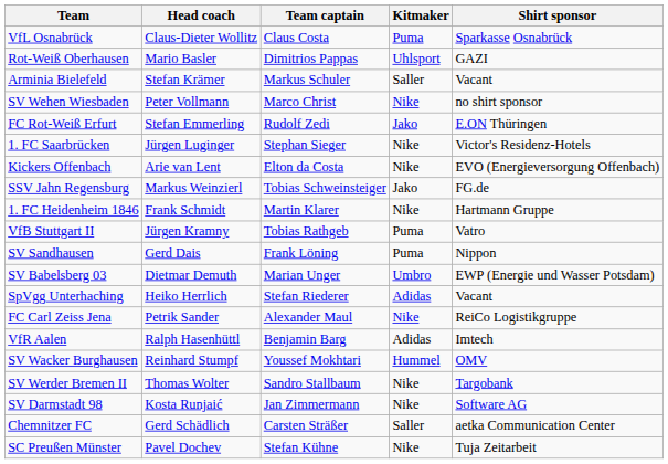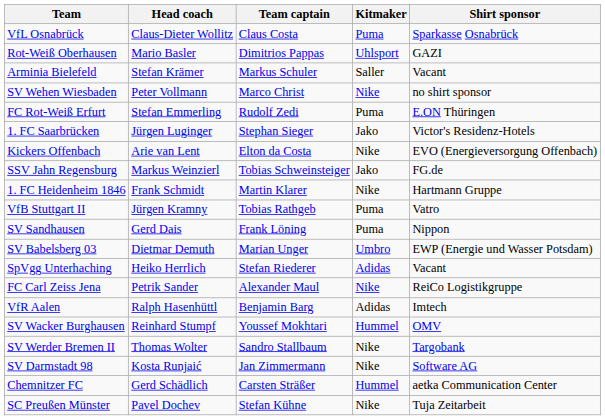FC Rot-Weiß Erfurt | Kitmaker: Jako -> Puma
1. FC Saarbrücken | Kitmaker: Nike -> Jako
Chemnitzer FC | Kitmaker: Saller -> Hummel
